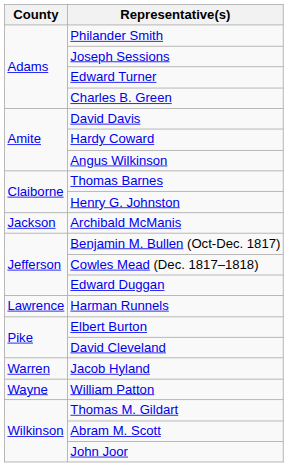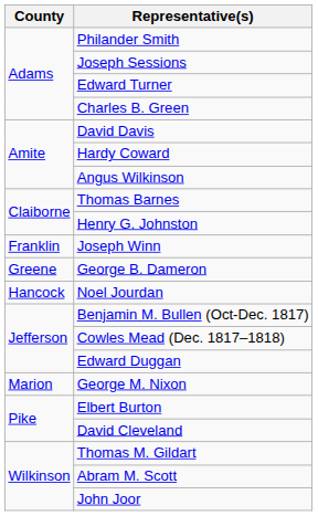+ row: Franklin | Joseph Winn
+ row: Greene | George B. Dameron
+ row: Hancock | Noel Jourdan
- row: Jackson | Archibald McManis
- row: Lawrence | Harman Runnels
+ row: Marion | George M. Nixon
- row: Warren | Jacob Hyland
- row: Wayne | William Patton
